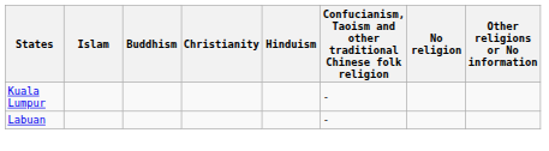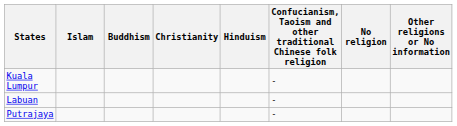+ row: Putrajaya | -
